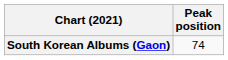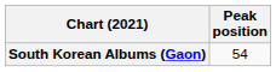South Korean Albums (Gaon) | Peak position: 74 -> 54
